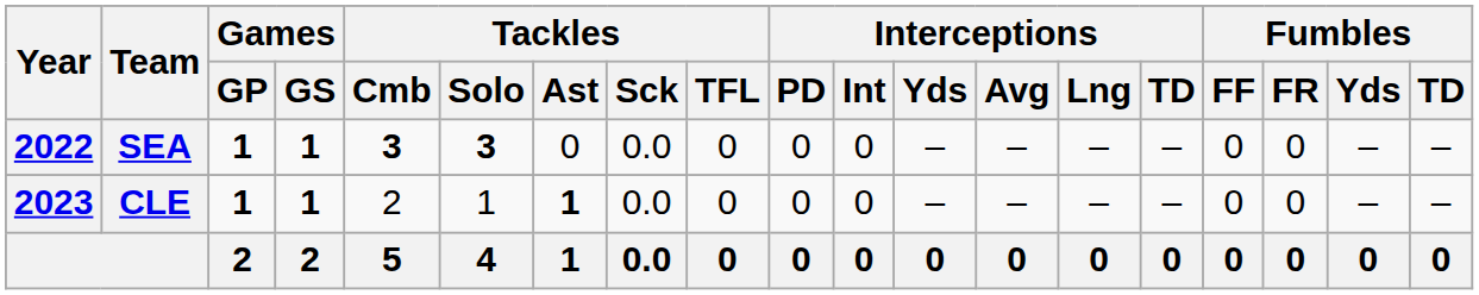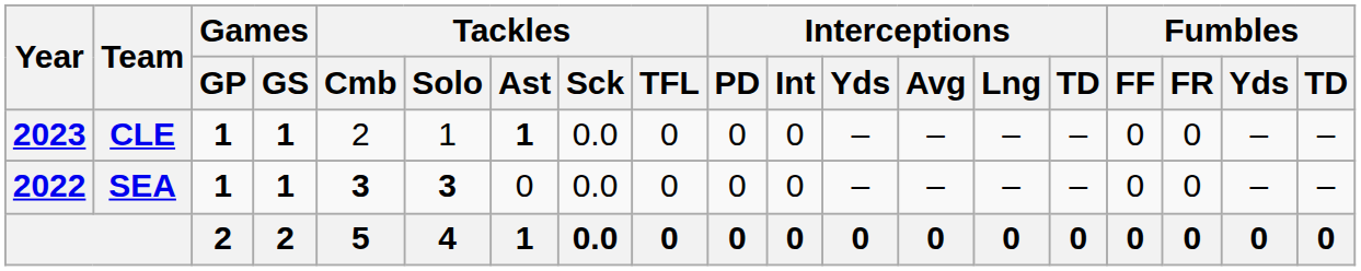rows swapped: SEA <-> CLE
